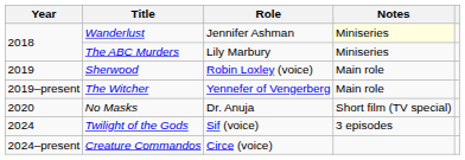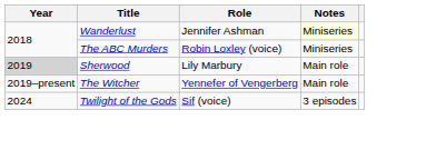The ABC Murders | Role: Lily Marbury -> Robin Loxley (voice)
Sherwood | Year: no background -> lightgrey background
Sherwood | Role: Robin Loxley (voice) -> Lily Marbury
- row: 2020 | No Masks | Dr. Anuja | Short film (TV special)
- row: 2024–present | Creature Commandos | Circe (voice)
